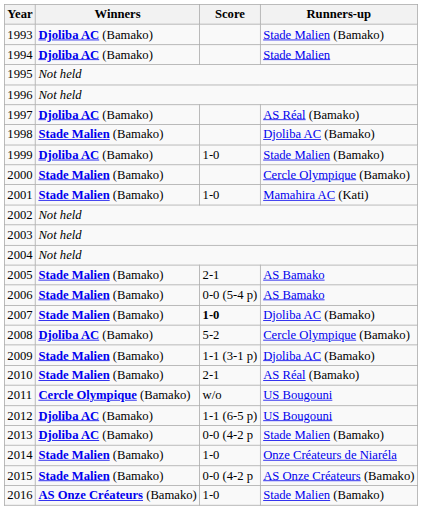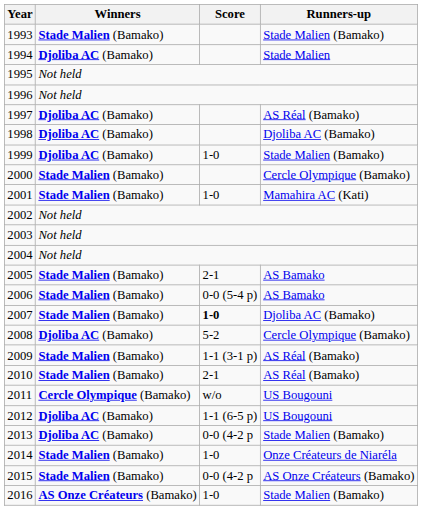1993 | Winners: Djoliba AC (Bamako) -> Stade Malien (Bamako)
1998 | Winners: Stade Malien (Bamako) -> Djoliba AC (Bamako)
2009 | Runners-up: Djoliba AC (Bamako) -> AS Réal (Bamako)
